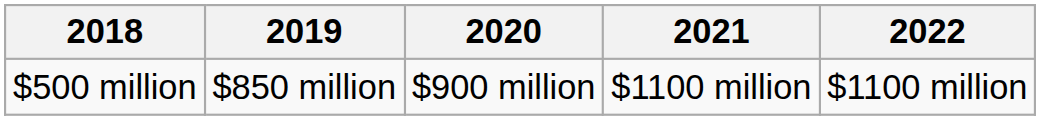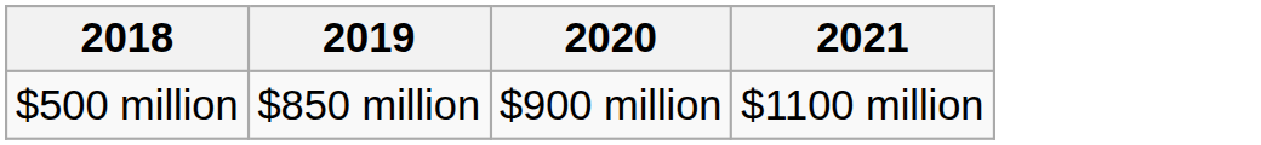- column: 2022 | $1100 million
